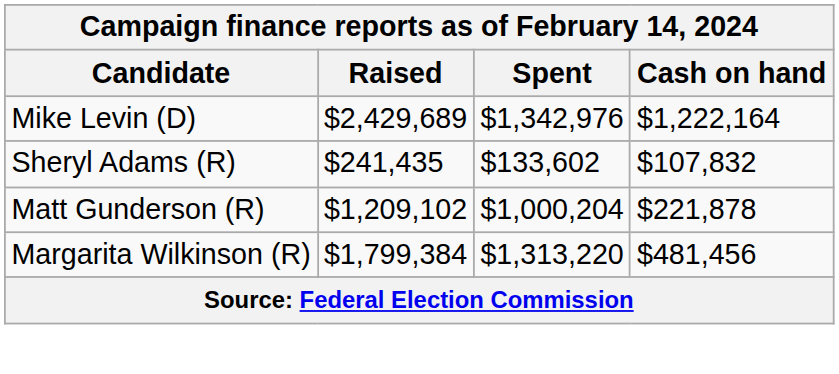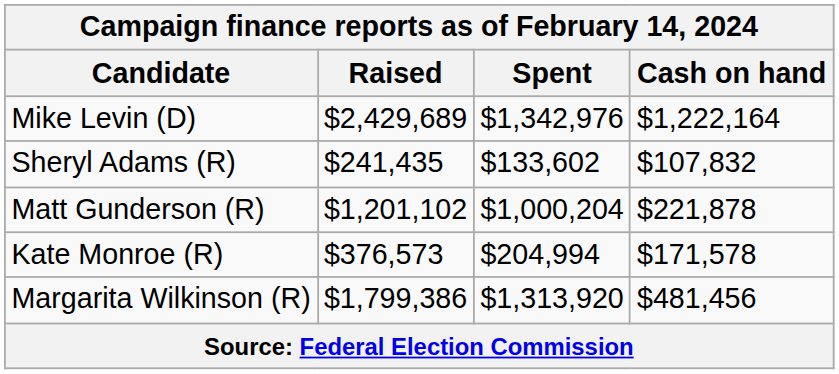Matt Gunderson (R) | Raised: $1,209,102 -> $1,201,102
+ row: Kate Monroe (R) | $376,573 | $204,994 | $171,578
Margarita Wilkinson (R) | Raised: $1,799,384 -> $1,799,386
Margarita Wilkinson (R) | Spent: $1,313,220 -> $1,313,920
